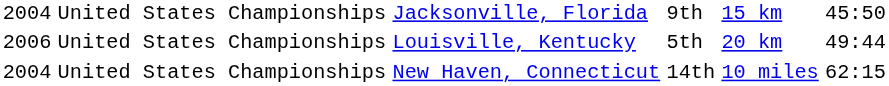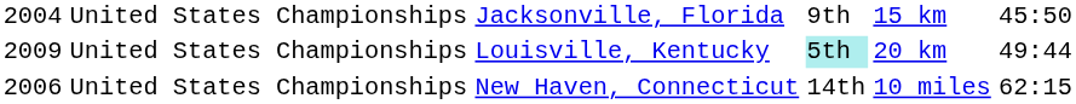Louisville, Kentucky | column 1: 2006 -> 2009
Louisville, Kentucky | column 4: no background -> paleturquoise background
New Haven, Connecticut | column 1: 2004 -> 2006
